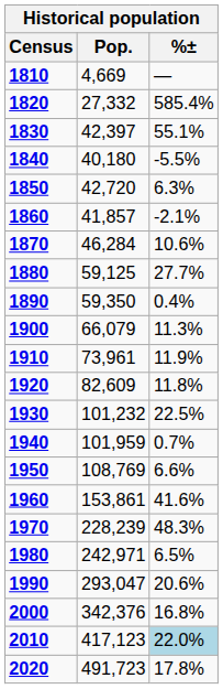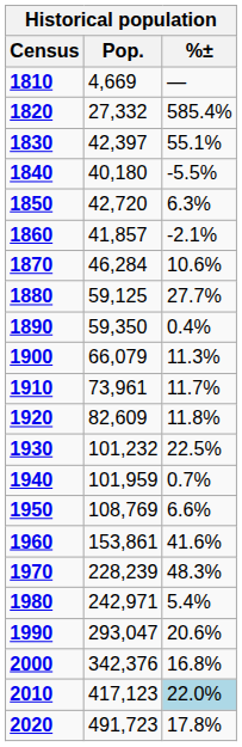1910 | %±: 11.9% -> 11.7%
1980 | %±: 6.5% -> 5.4%
